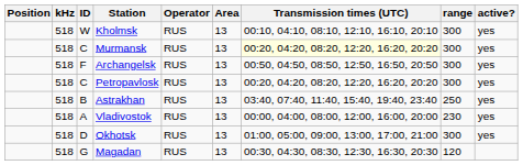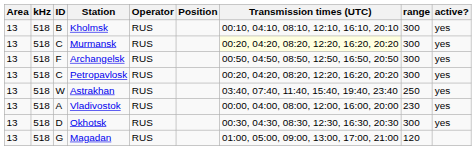columns swapped: Area <-> Position
Kholmsk | ID: W -> B
Astrakhan | ID: B -> W
Okhotsk | Transmission times (UTC): 01:00, 05:00, 09:00, 13:00, 17:00, 21:00 -> 00:30, 04:30, 08:30, 12:30, 16:30, 20:30
Magadan | Transmission times (UTC): 00:30, 04:30, 08:30, 12:30, 16:30, 20:30 -> 01:00, 05:00, 09:00, 13:00, 17:00, 21:00
